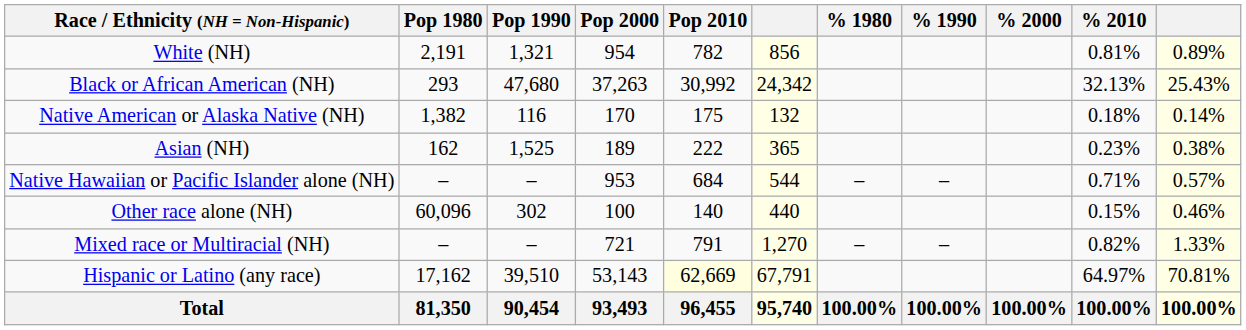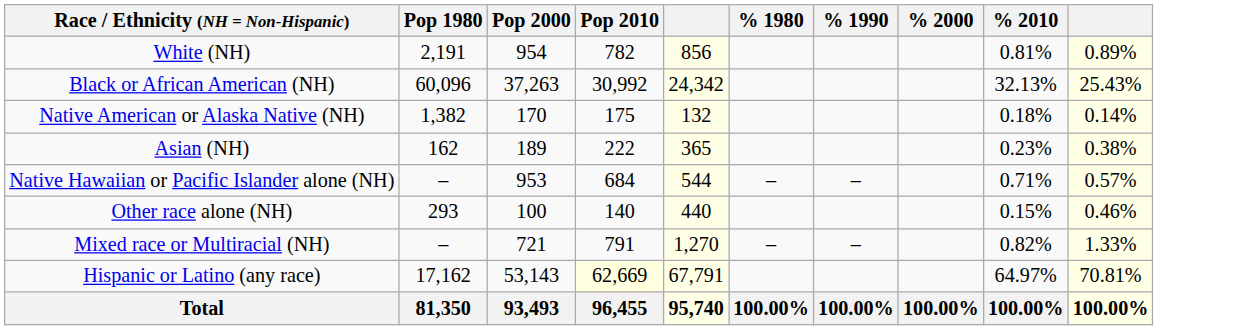- column: Pop 1990 | 1,321 | 47,680 | 116 | 1,525 | – | 302 | – | 39,510 | 90,454
Black or African American (NH) | Pop 1980: 293 -> 60,096
Other race alone (NH) | Pop 1980: 60,096 -> 293
